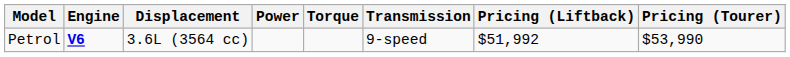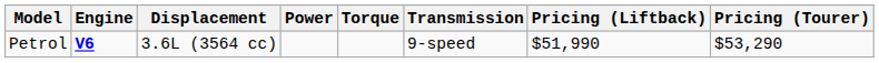Petrol | Pricing (Liftback): $51,992 -> $51,990
Petrol | Pricing (Tourer): $53,990 -> $53,290
